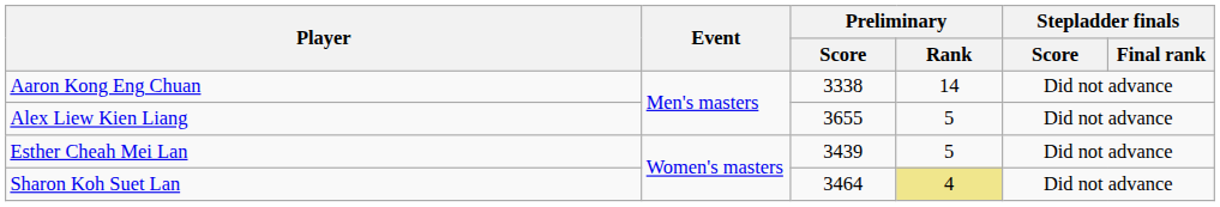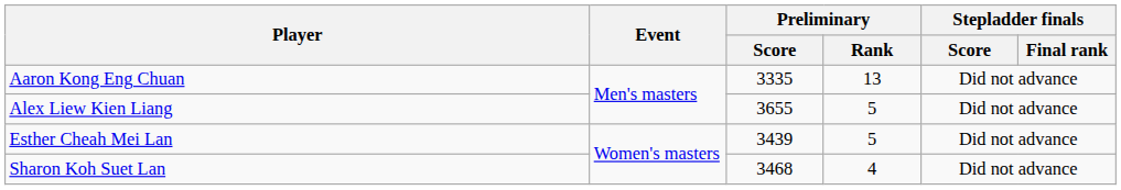Aaron Kong Eng Chuan | Preliminary / Score: 3338 -> 3335
Aaron Kong Eng Chuan | Preliminary / Rank: 14 -> 13
Sharon Koh Suet Lan | Preliminary / Score: 3464 -> 3468
Sharon Koh Suet Lan | Preliminary / Rank: khaki background -> no background
